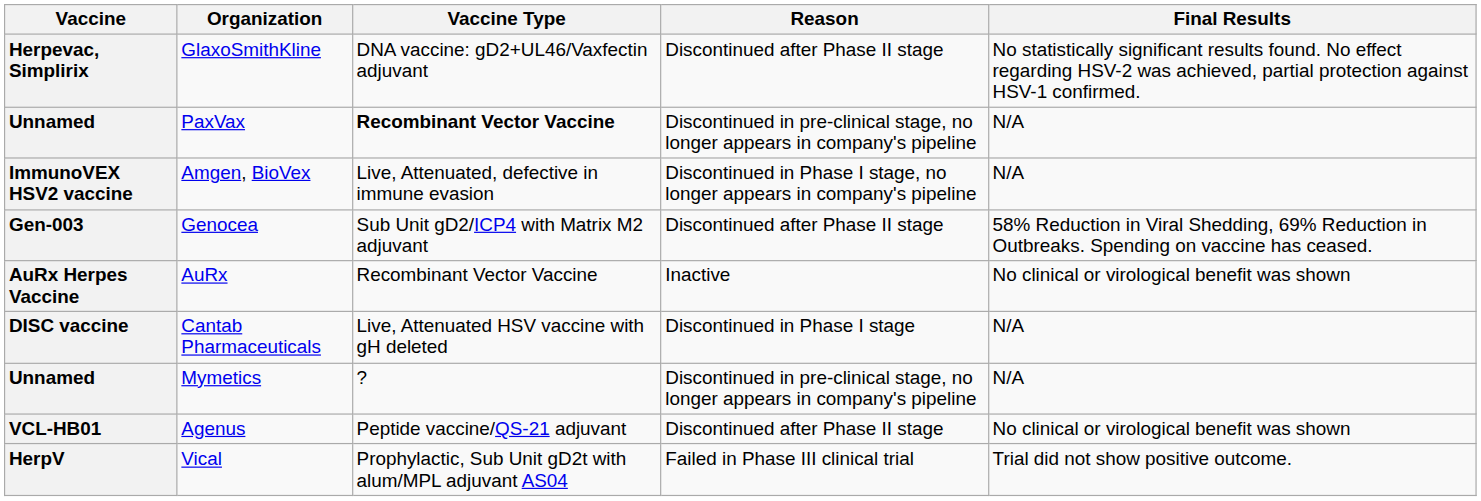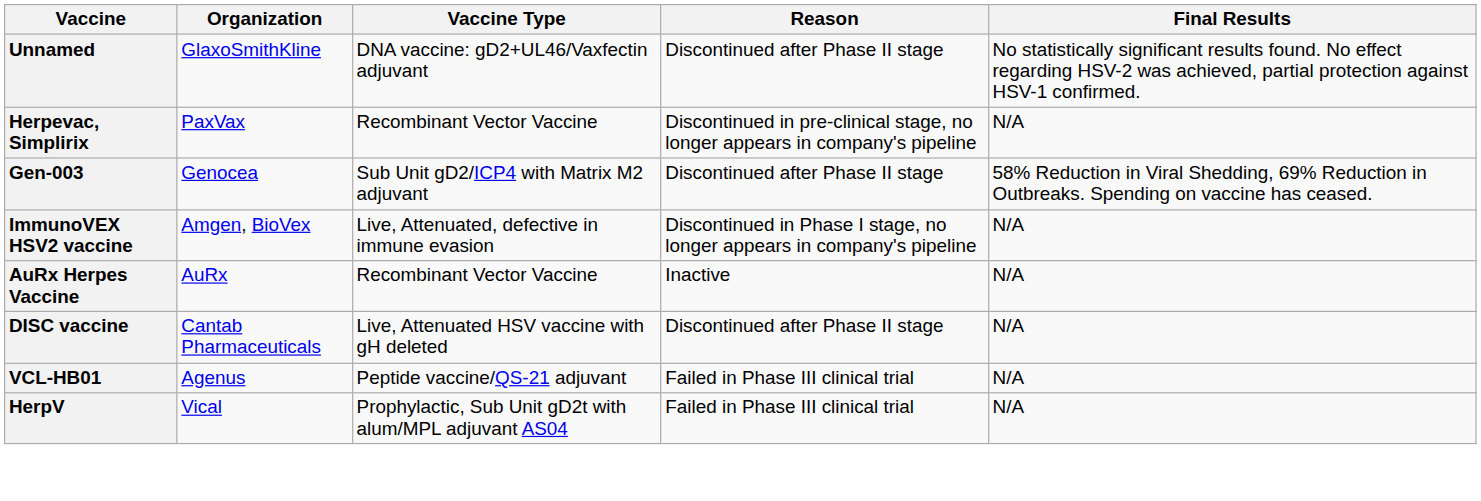GlaxoSmithKline | Vaccine: Herpevac, Simplirix -> Unnamed
PaxVax | Vaccine: Unnamed -> Herpevac, Simplirix
PaxVax | Vaccine Type: bold -> normal
rows swapped: Amgen, BioVex <-> Genocea
AuRx | Final Results: No clinical or virological benefit was shown -> N/A
Cantab Pharmaceuticals | Reason: Discontinued in Phase I stage -> Discontinued after Phase II stage
- row: Unnamed | Mymetics | ? | Discontinued in pre-clinical stage, no longer appears in company's pipeline | N/A
Agenus | Reason: Discontinued after Phase II stage -> Failed in Phase III clinical trial
Agenus | Final Results: No clinical or virological benefit was shown -> N/A
Vical | Final Results: Trial did not show positive outcome. -> N/A
